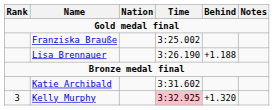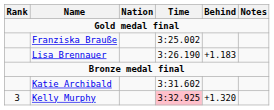Lisa Brennauer | Behind: +1.188 -> +1.183
